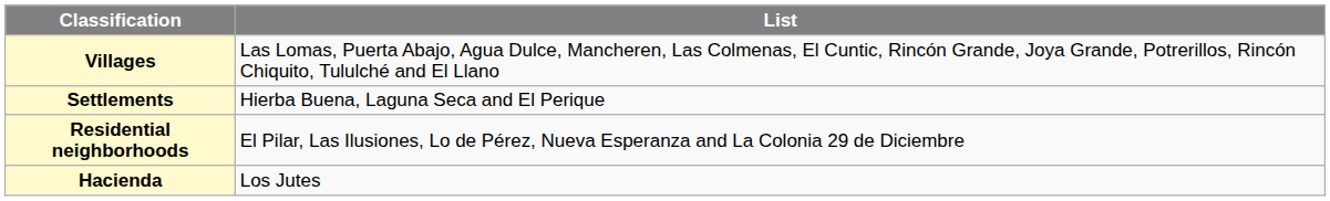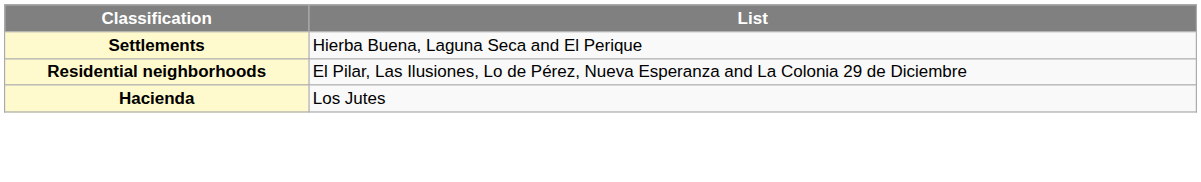- row: Villages | Las Lomas, Puerta Abajo, Agua Dulce, Mancheren, Las Colmenas, El Cuntic, Rincón Grande, Joya Grande, Potrerillos, Rincón Chiquito, Tululché and El Llano
